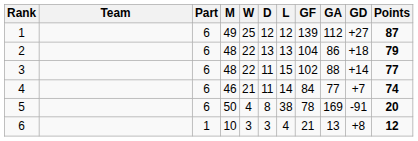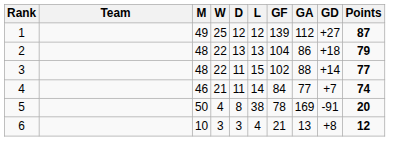- column: Part | 6 | 6 | 6 | 6 | 6 | 1
